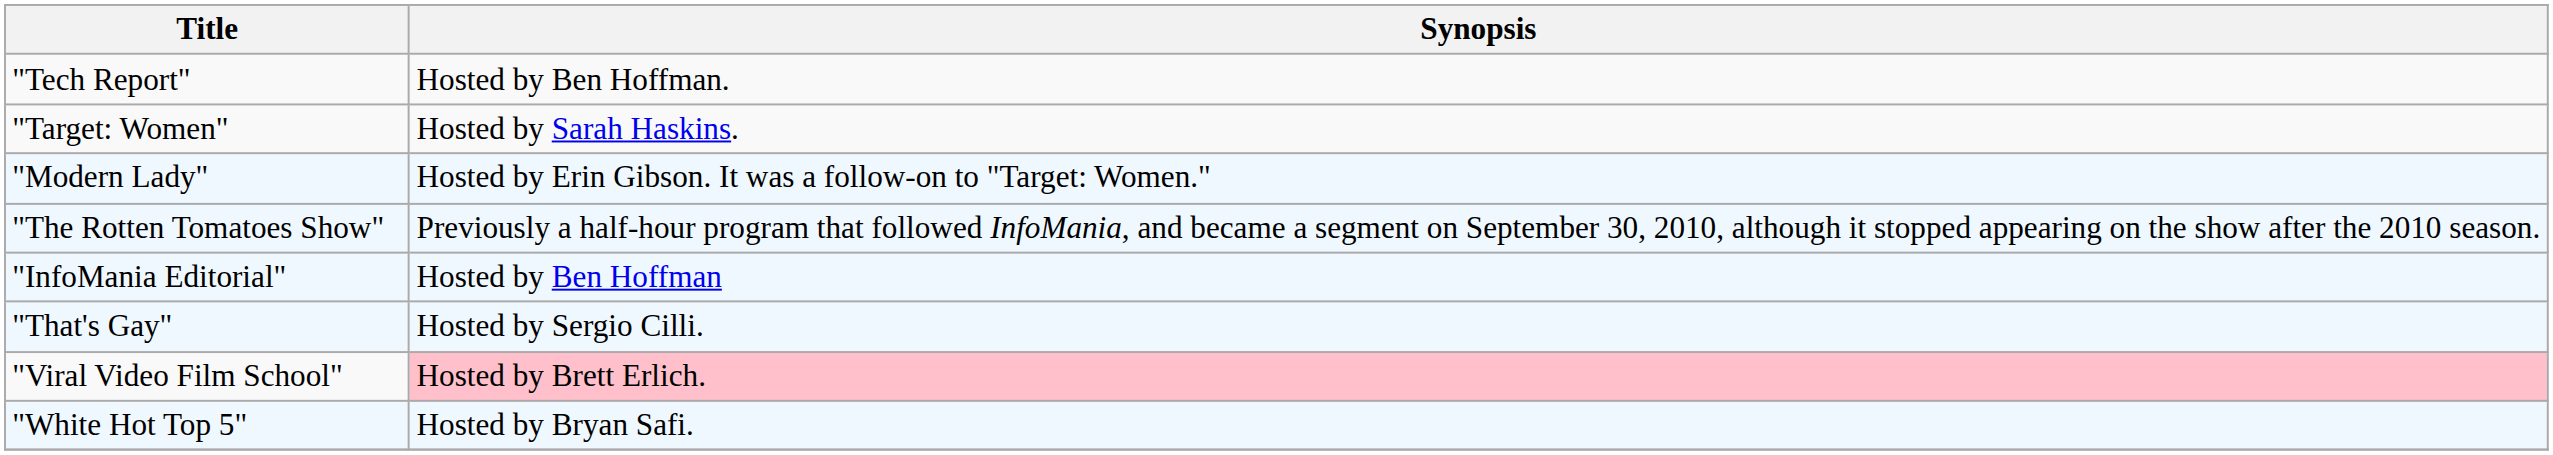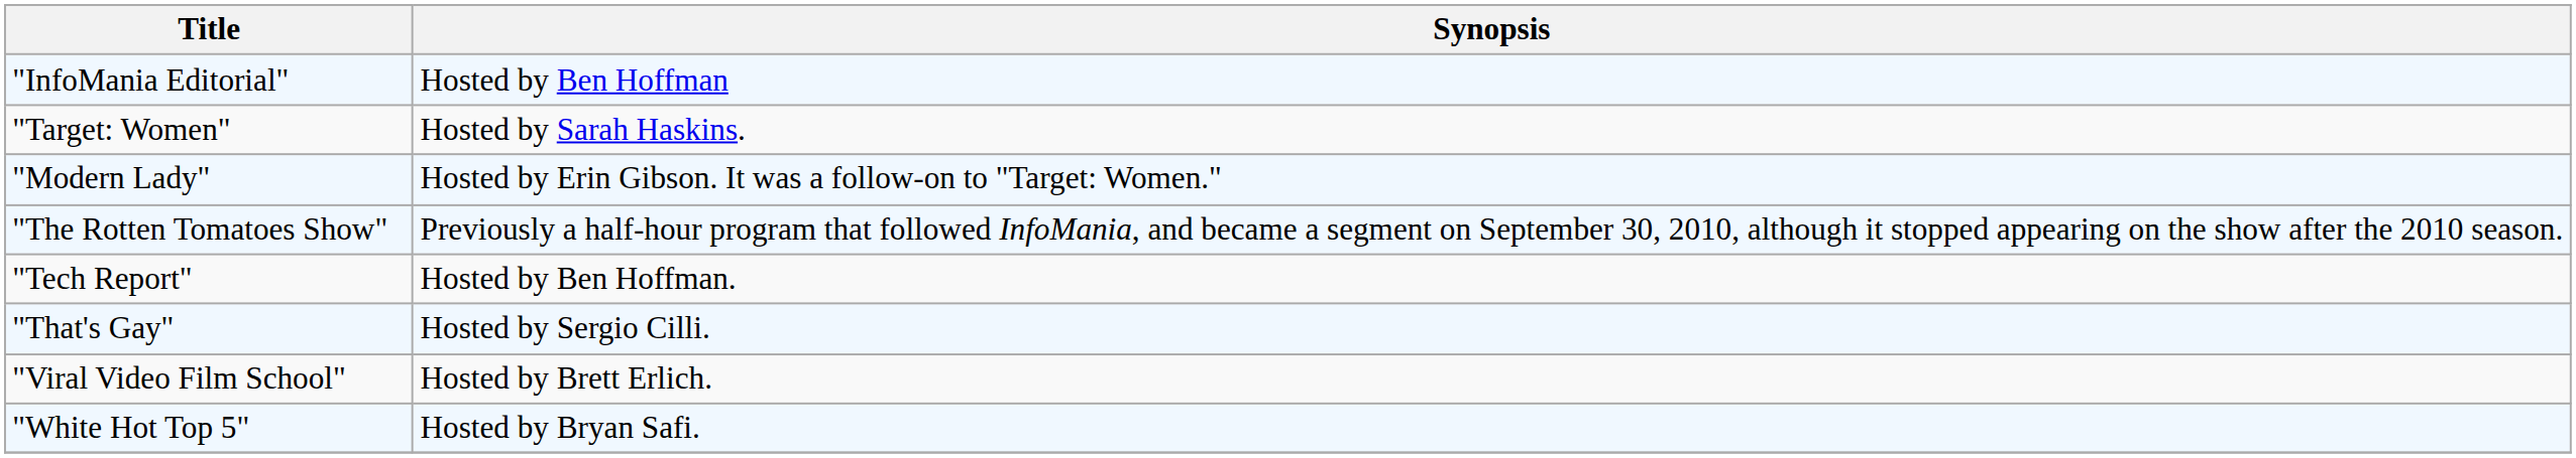rows swapped: "InfoMania Editorial" <-> "Tech Report"
"Viral Video Film School" | Synopsis: pink background -> no background
